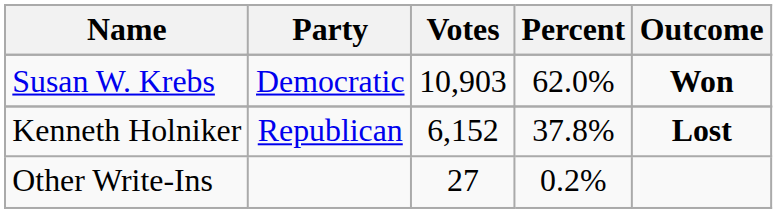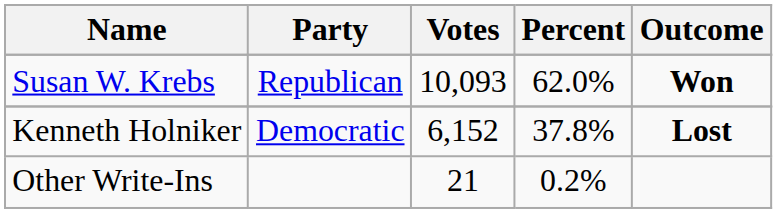Susan W. Krebs | Party: Democratic -> Republican
Susan W. Krebs | Votes: 10,903 -> 10,093
Kenneth Holniker | Party: Republican -> Democratic
Other Write-Ins | Votes: 27 -> 21
